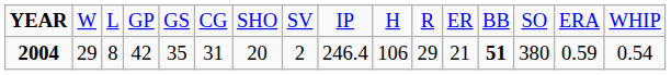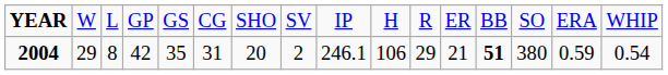2004 | column 9: 246.4 -> 246.1
